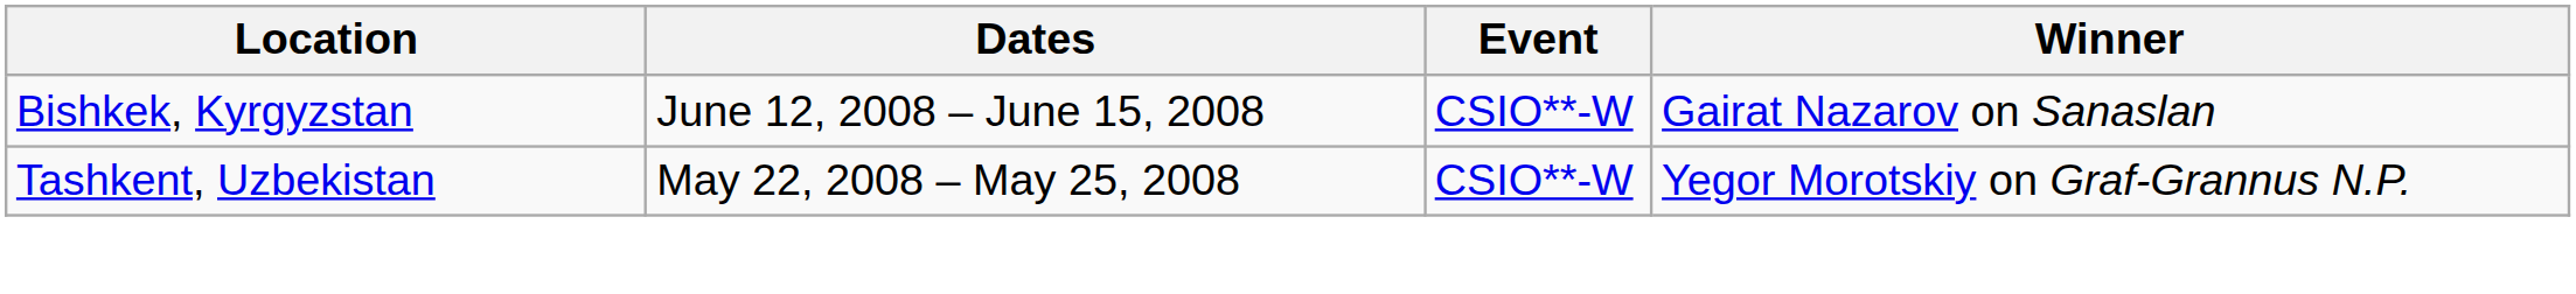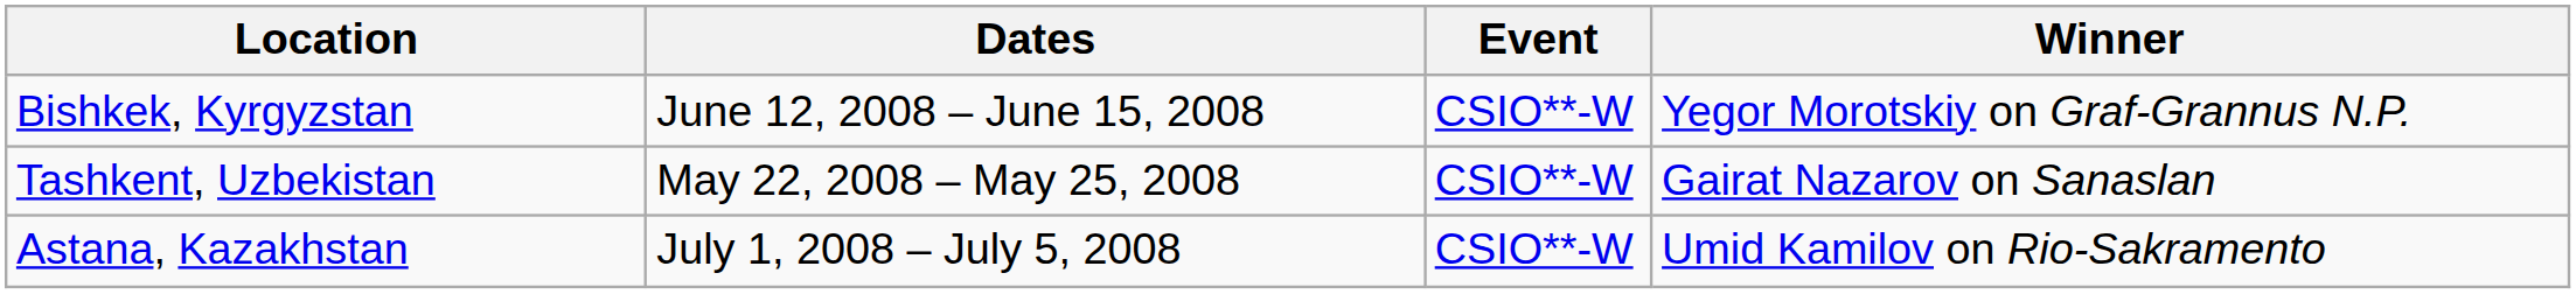Bishkek, Kyrgyzstan | Winner: Gairat Nazarov on Sanaslan -> Yegor Morotskiy on Graf-Grannus N.P.
Tashkent, Uzbekistan | Winner: Yegor Morotskiy on Graf-Grannus N.P. -> Gairat Nazarov on Sanaslan
+ row: Astana, Kazakhstan | July 1, 2008 – July 5, 2008 | CSIO**-W | Umid Kamilov on Rio-Sakramento
